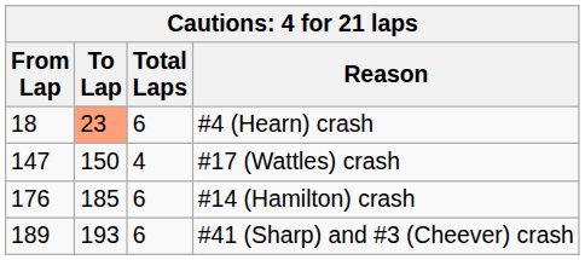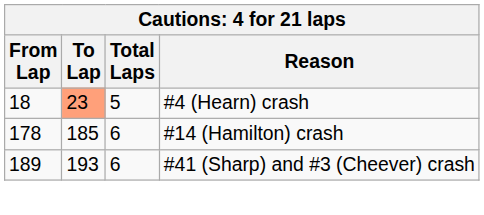#4 (Hearn) crash | Total Laps: 6 -> 5
- row: 147 | 150 | 4 | #17 (Wattles) crash
#14 (Hamilton) crash | From Lap: 176 -> 178
